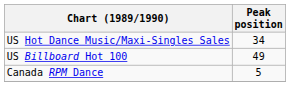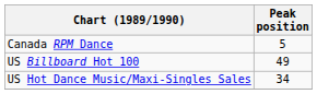rows swapped: Canada RPM Dance <-> US Hot Dance Music/Maxi-Singles Sales
